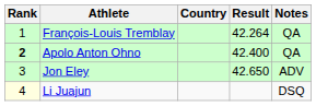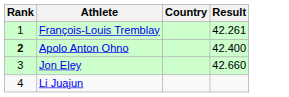- column: Notes | QA | QA | ADV | DSQ
François-Louis Tremblay | Result: 42.264 -> 42.261
Jon Eley | Result: 42.650 -> 42.660
Li Juajun | Rank: lightyellow background -> no background
